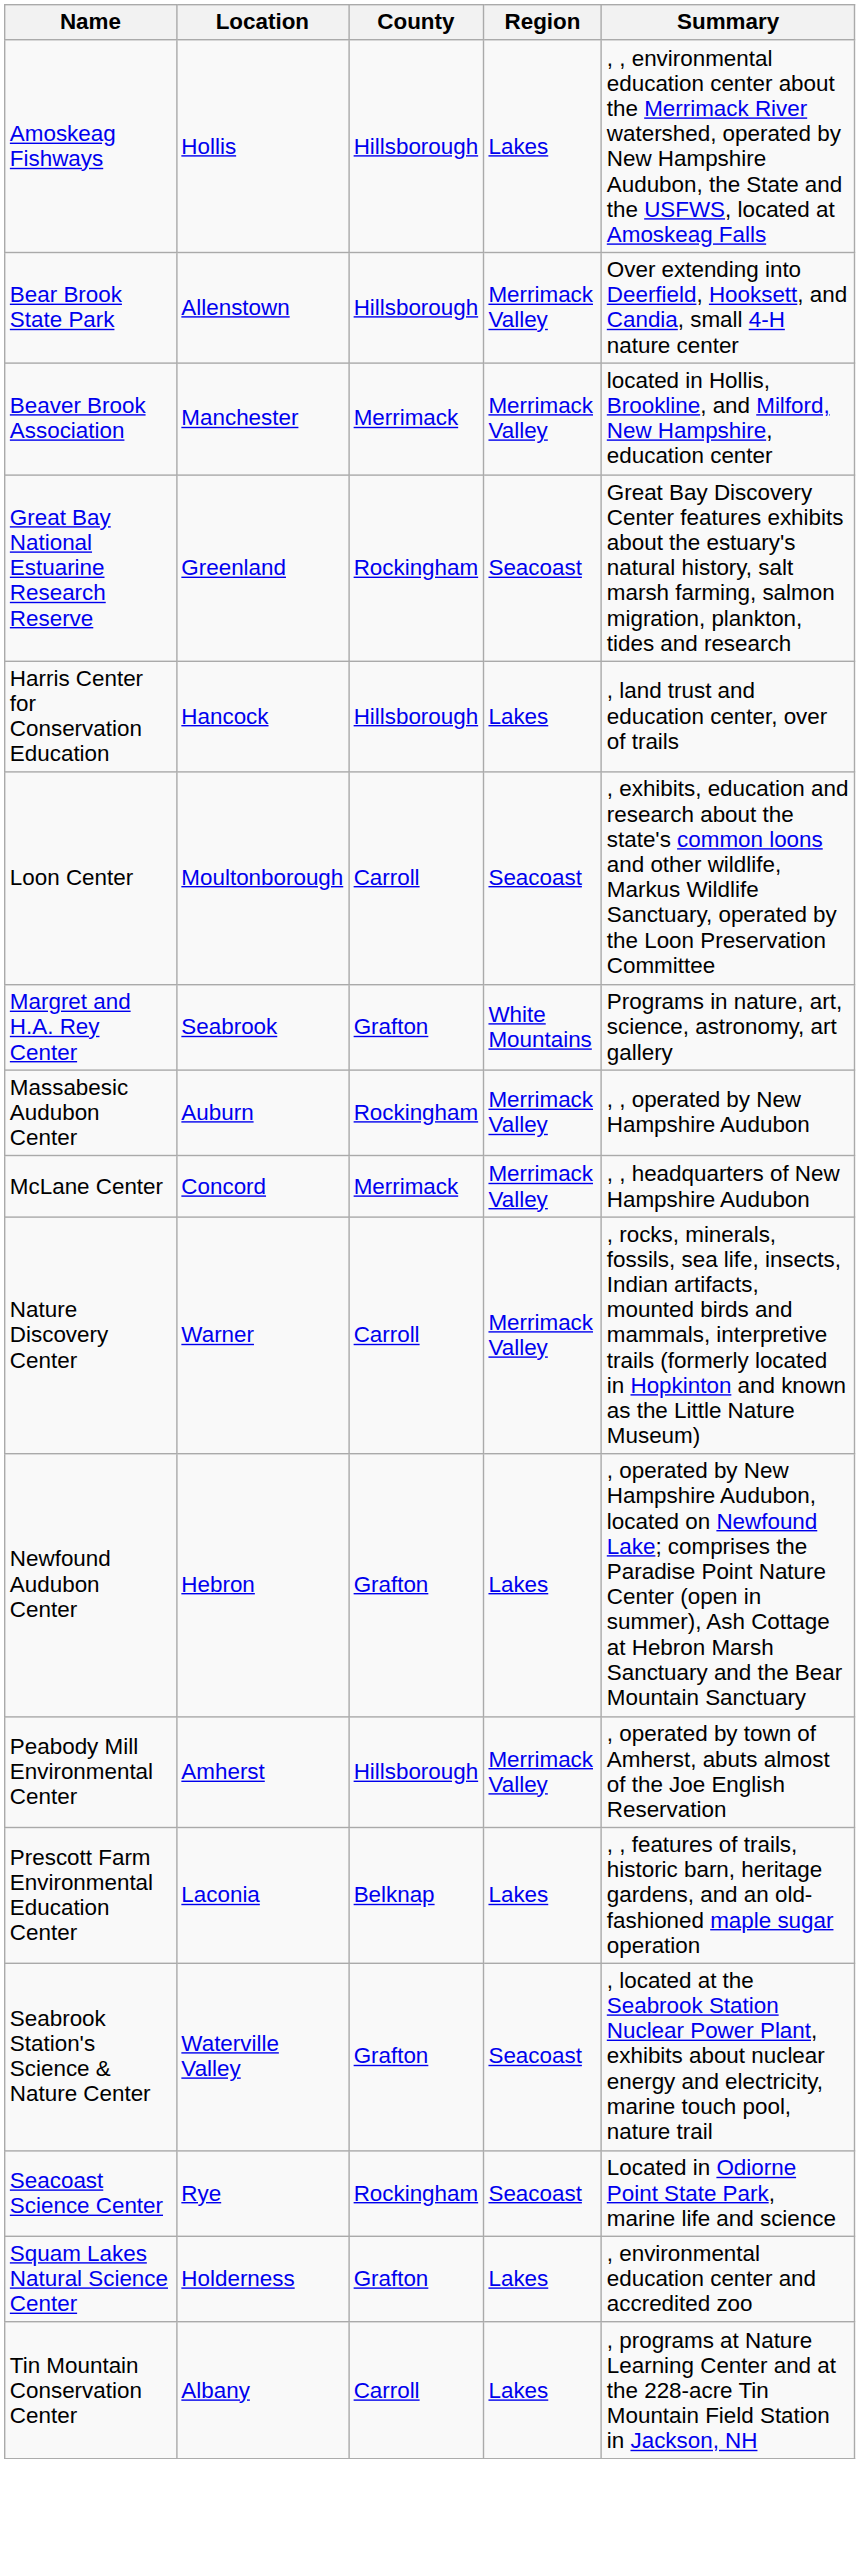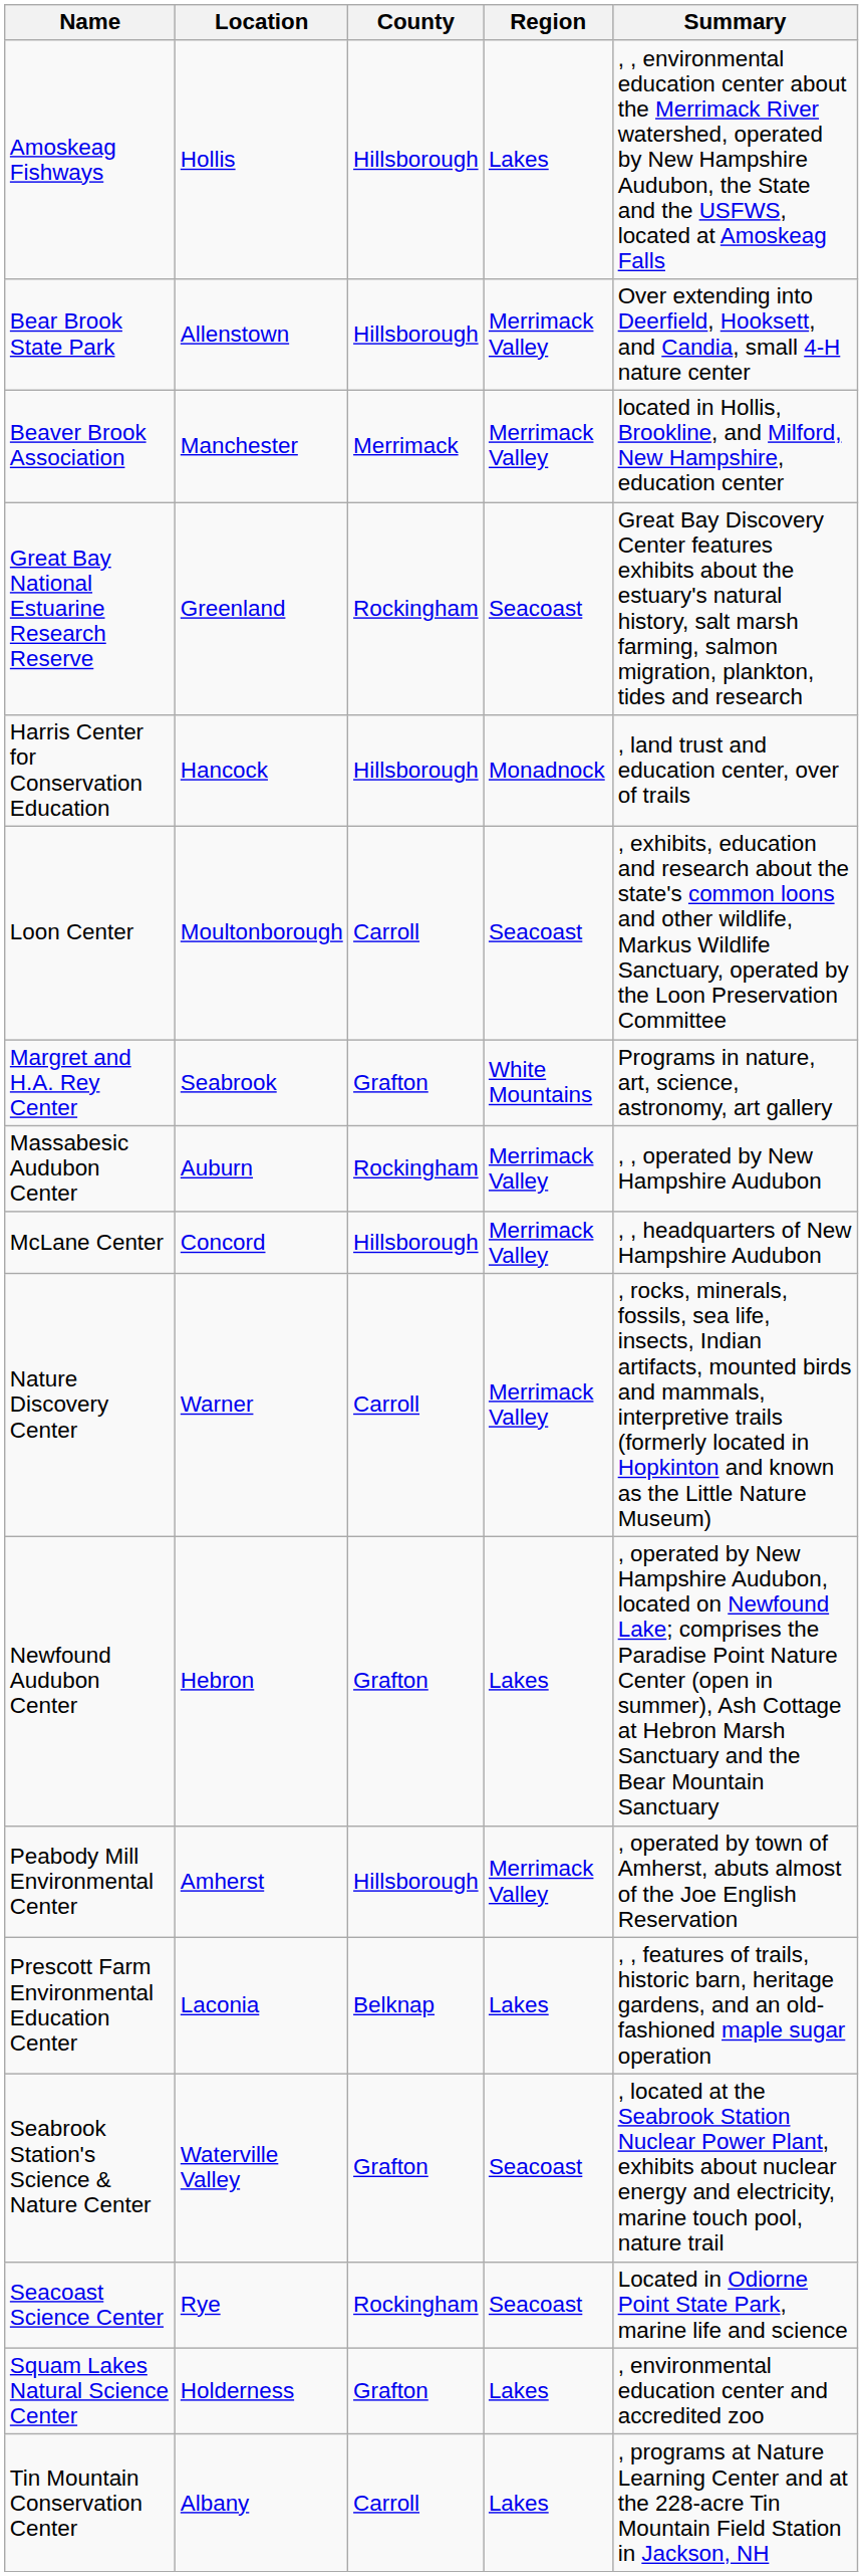Harris Center for Conservation Education | Region: Lakes -> Monadnock
McLane Center | County: Merrimack -> Hillsborough
